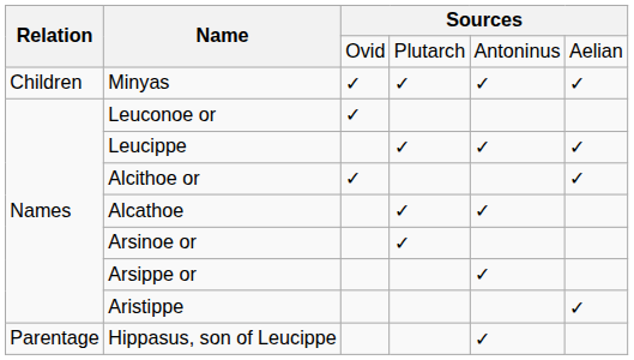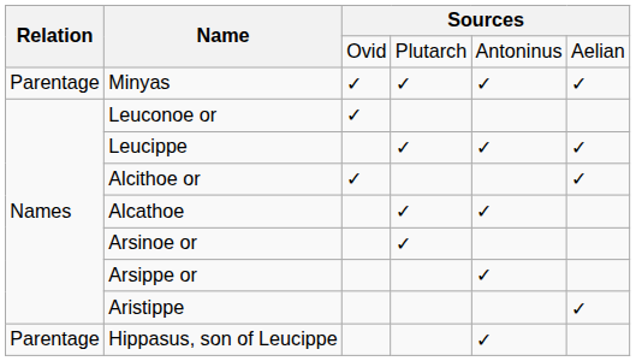Minyas | Relation: Children -> Parentage
